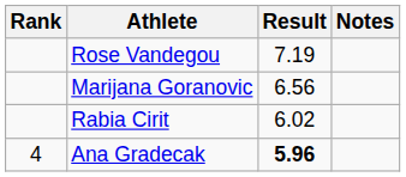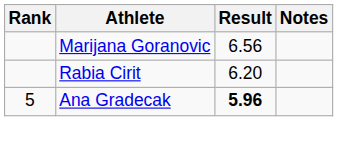- row: Rose Vandegou | 7.19
Rabia Cirit | Result: 6.02 -> 6.20
Ana Gradecak | Rank: 4 -> 5
